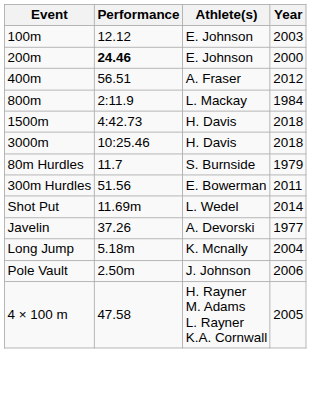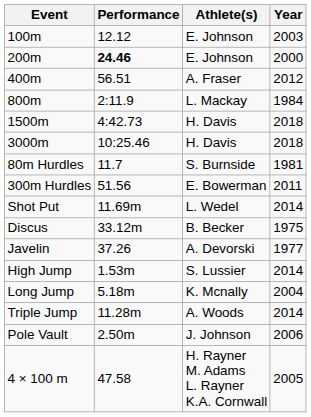80m Hurdles | Year: 1979 -> 1981
+ row: Discus | 33.12m | B. Becker | 1975
+ row: High Jump | 1.53m | S. Lussier | 2014
+ row: Triple Jump | 11.28m | A. Woods | 2014
